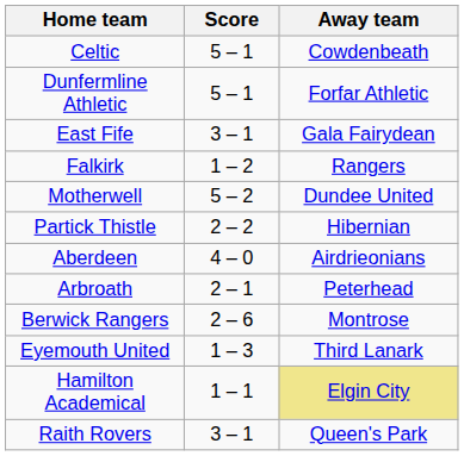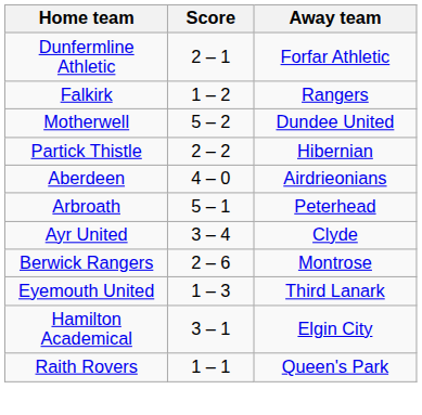- row: Celtic | 5 – 1 | Cowdenbeath
Dunfermline Athletic | Score: 5 – 1 -> 2 – 1
- row: East Fife | 3 – 1 | Gala Fairydean
Arbroath | Score: 2 – 1 -> 5 – 1
+ row: Ayr United | 3 – 4 | Clyde
Hamilton Academical | Score: 1 – 1 -> 3 – 1
Hamilton Academical | Away team: khaki background -> no background
Raith Rovers | Score: 3 – 1 -> 1 – 1
